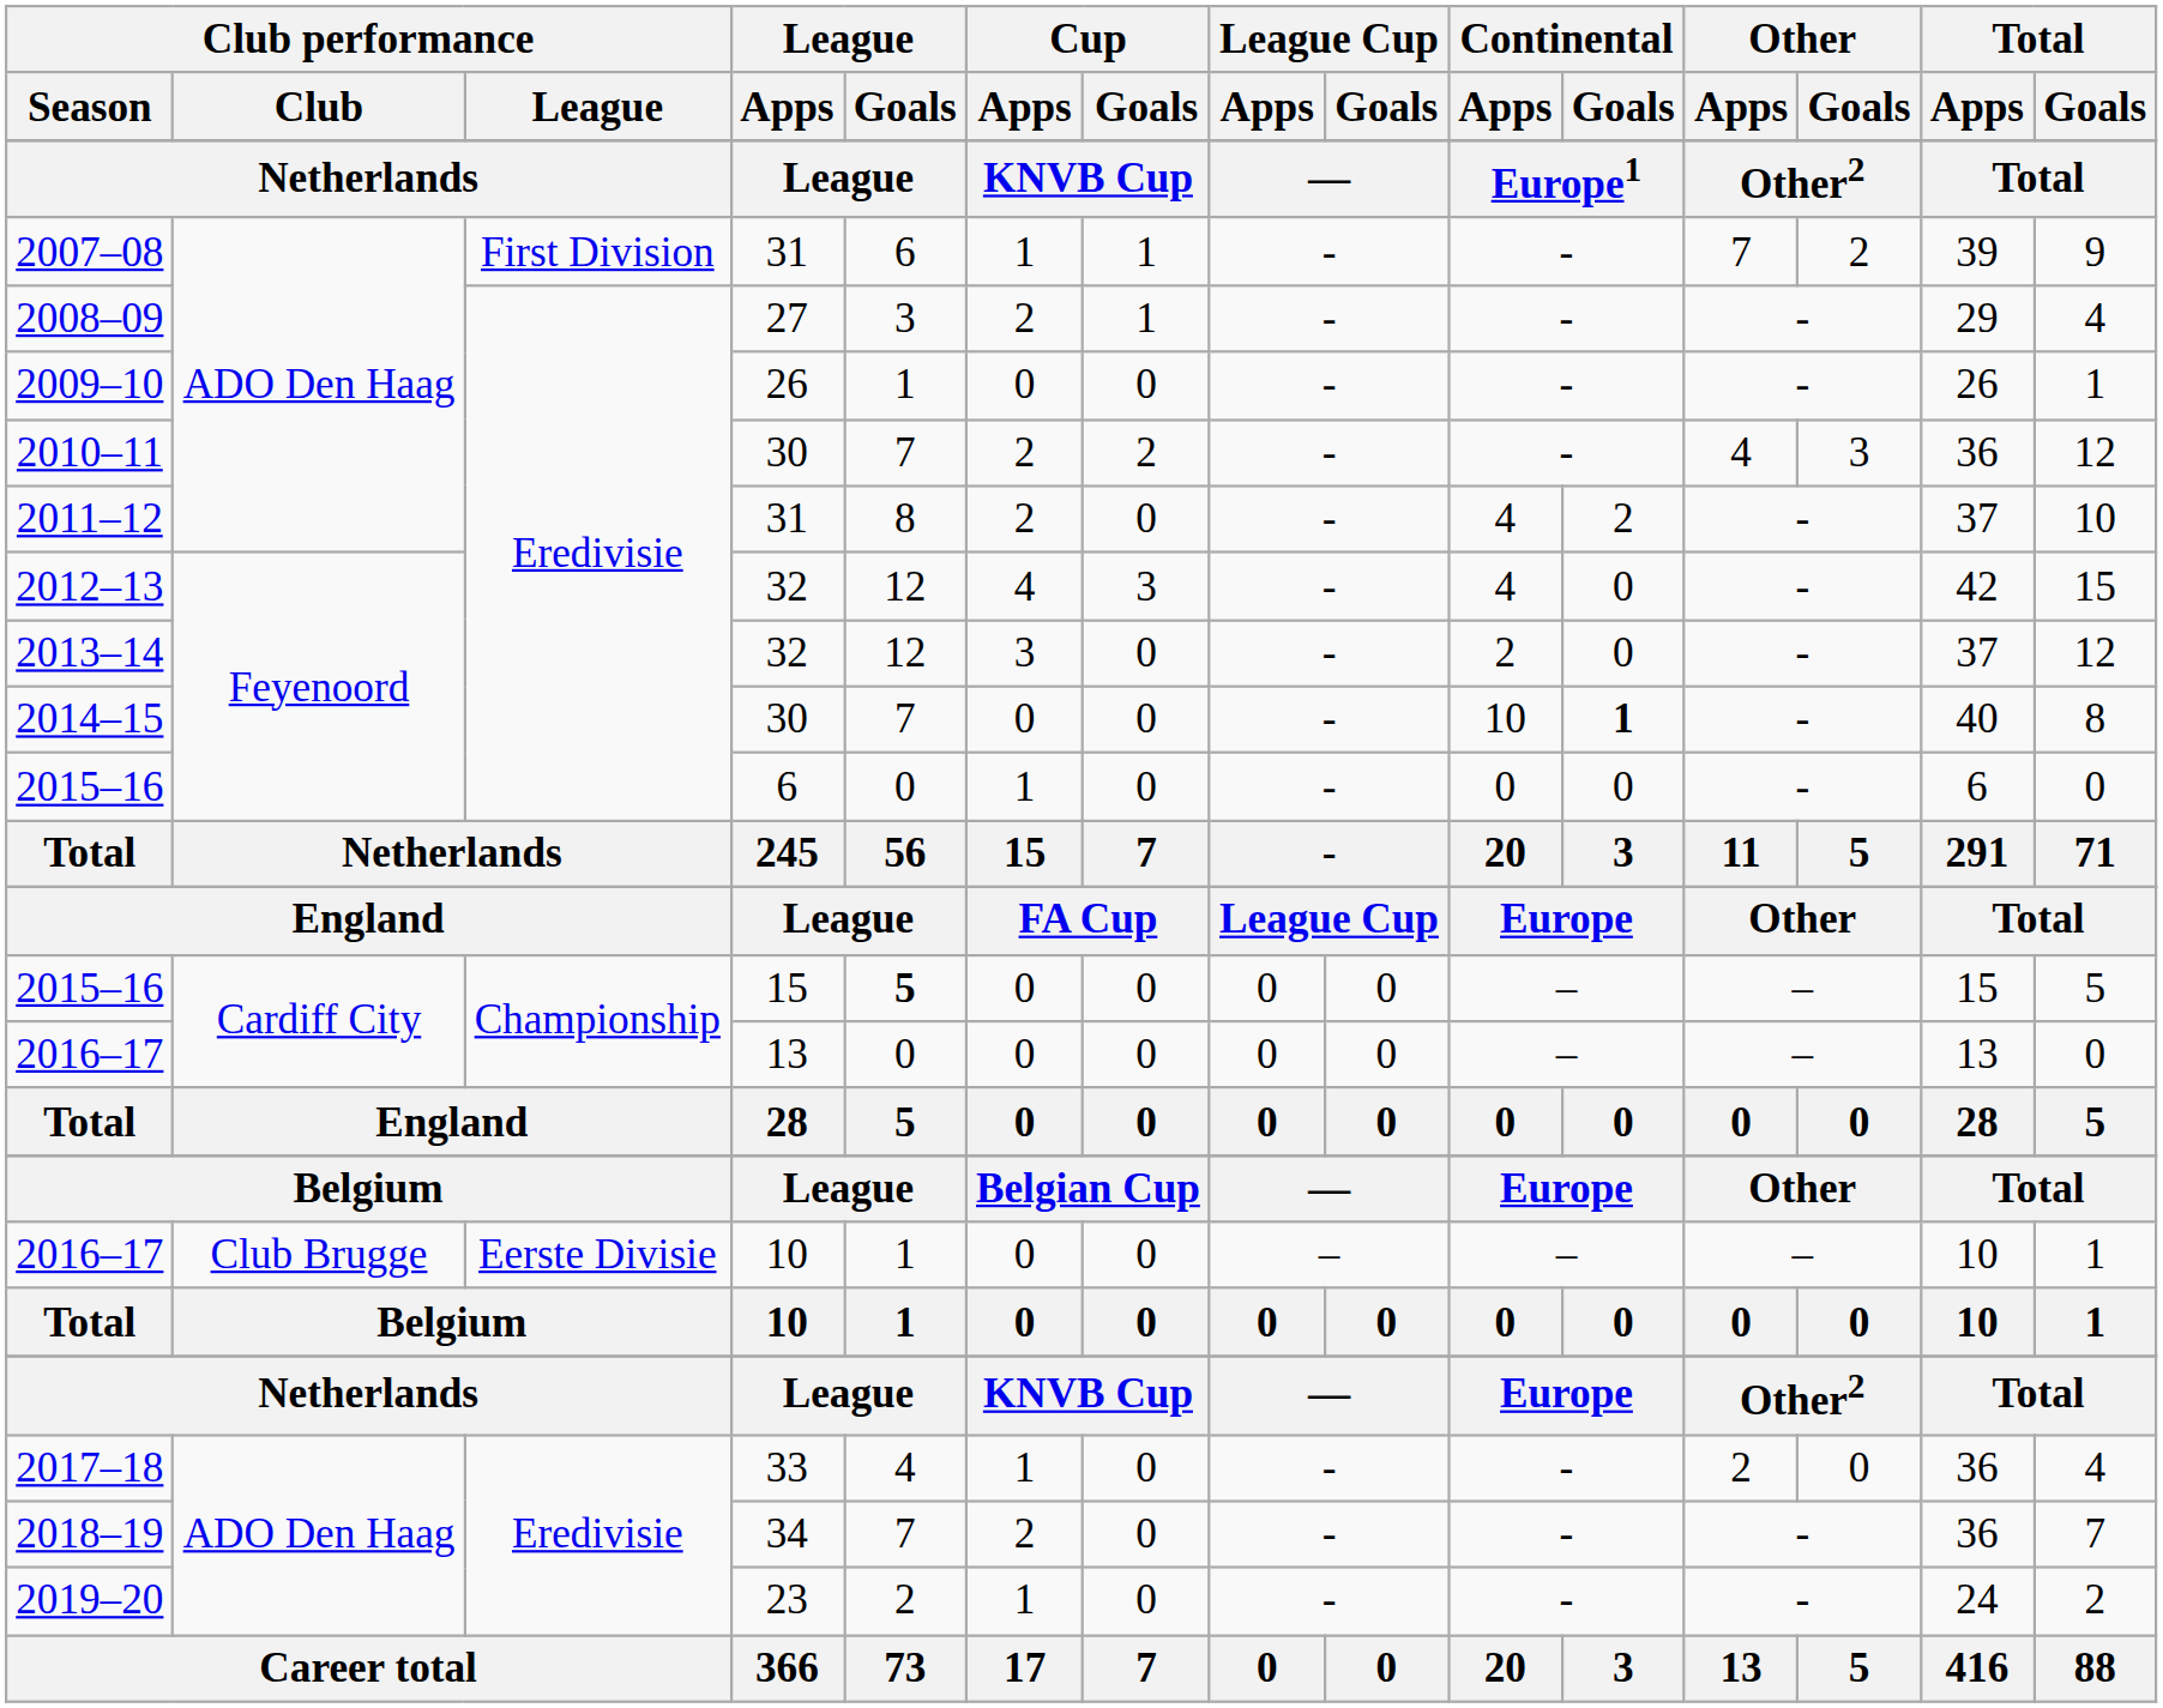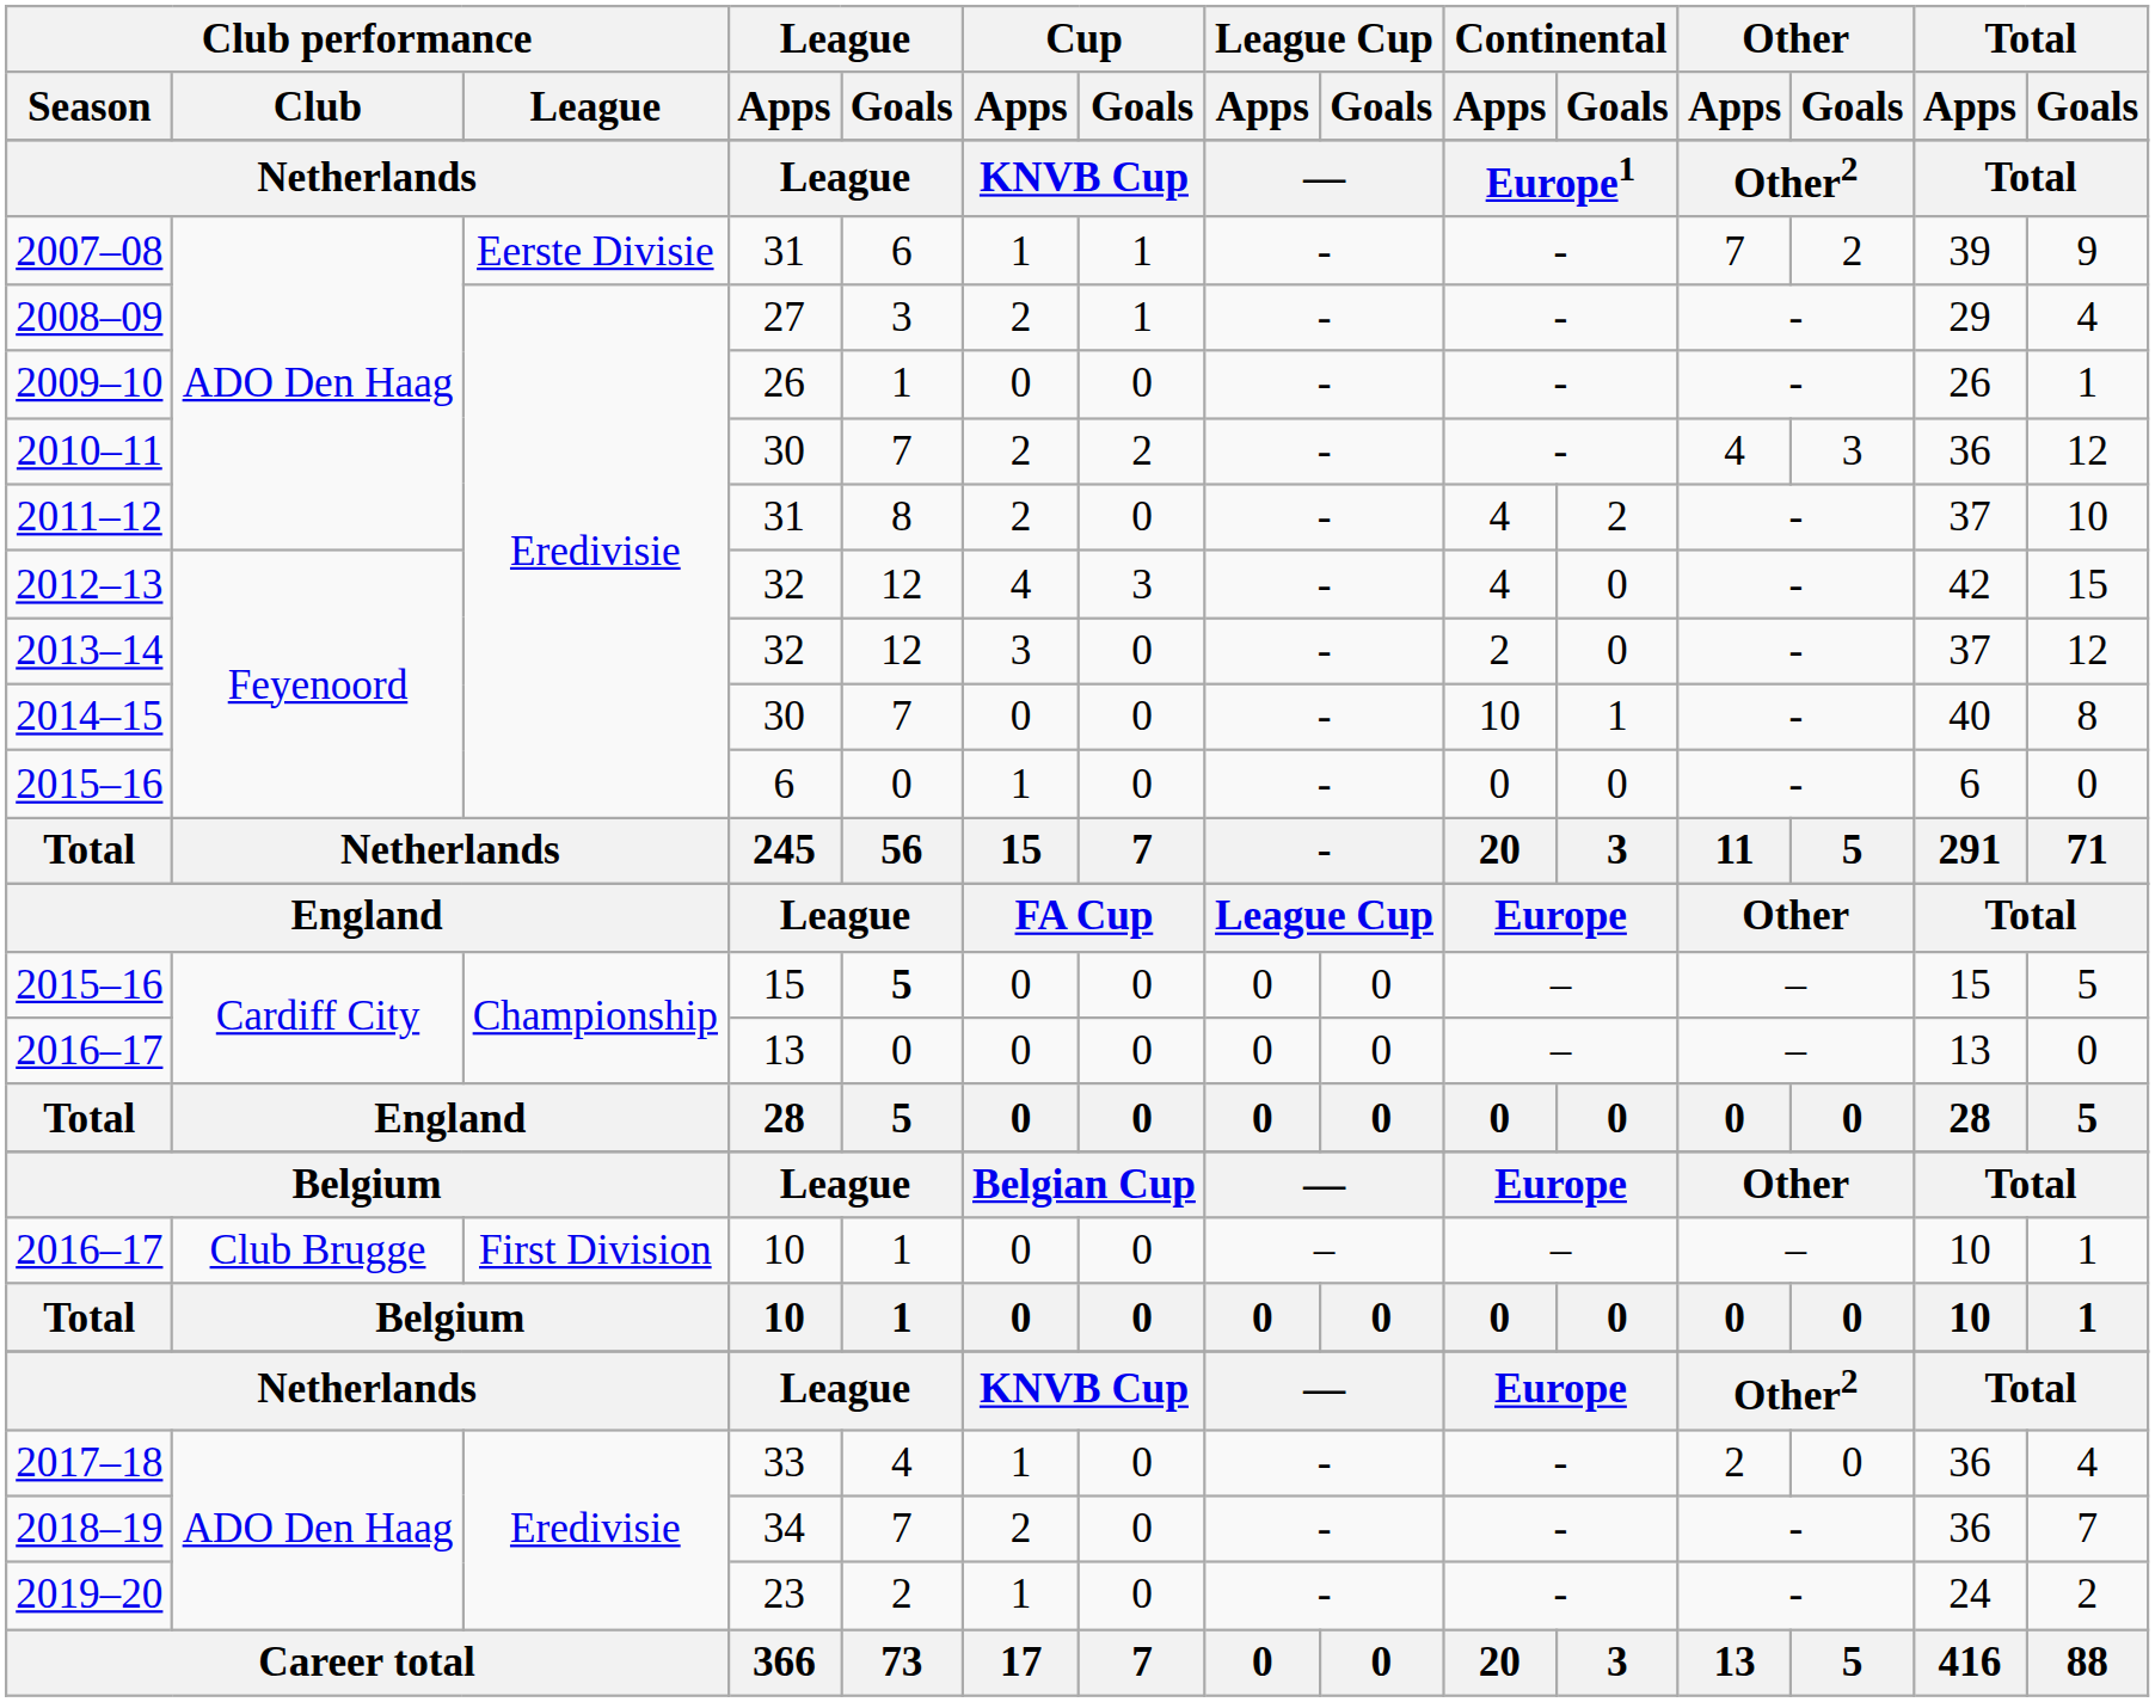2007–08 | Club performance / League: First Division -> Eerste Divisie
2014–15 | Continental / Goals: bold -> normal
2016–17 / 10 | Club performance / League: Eerste Divisie -> First Division
